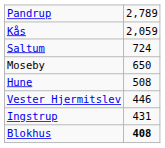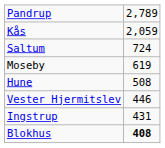Moseby | column 2: 650 -> 619
